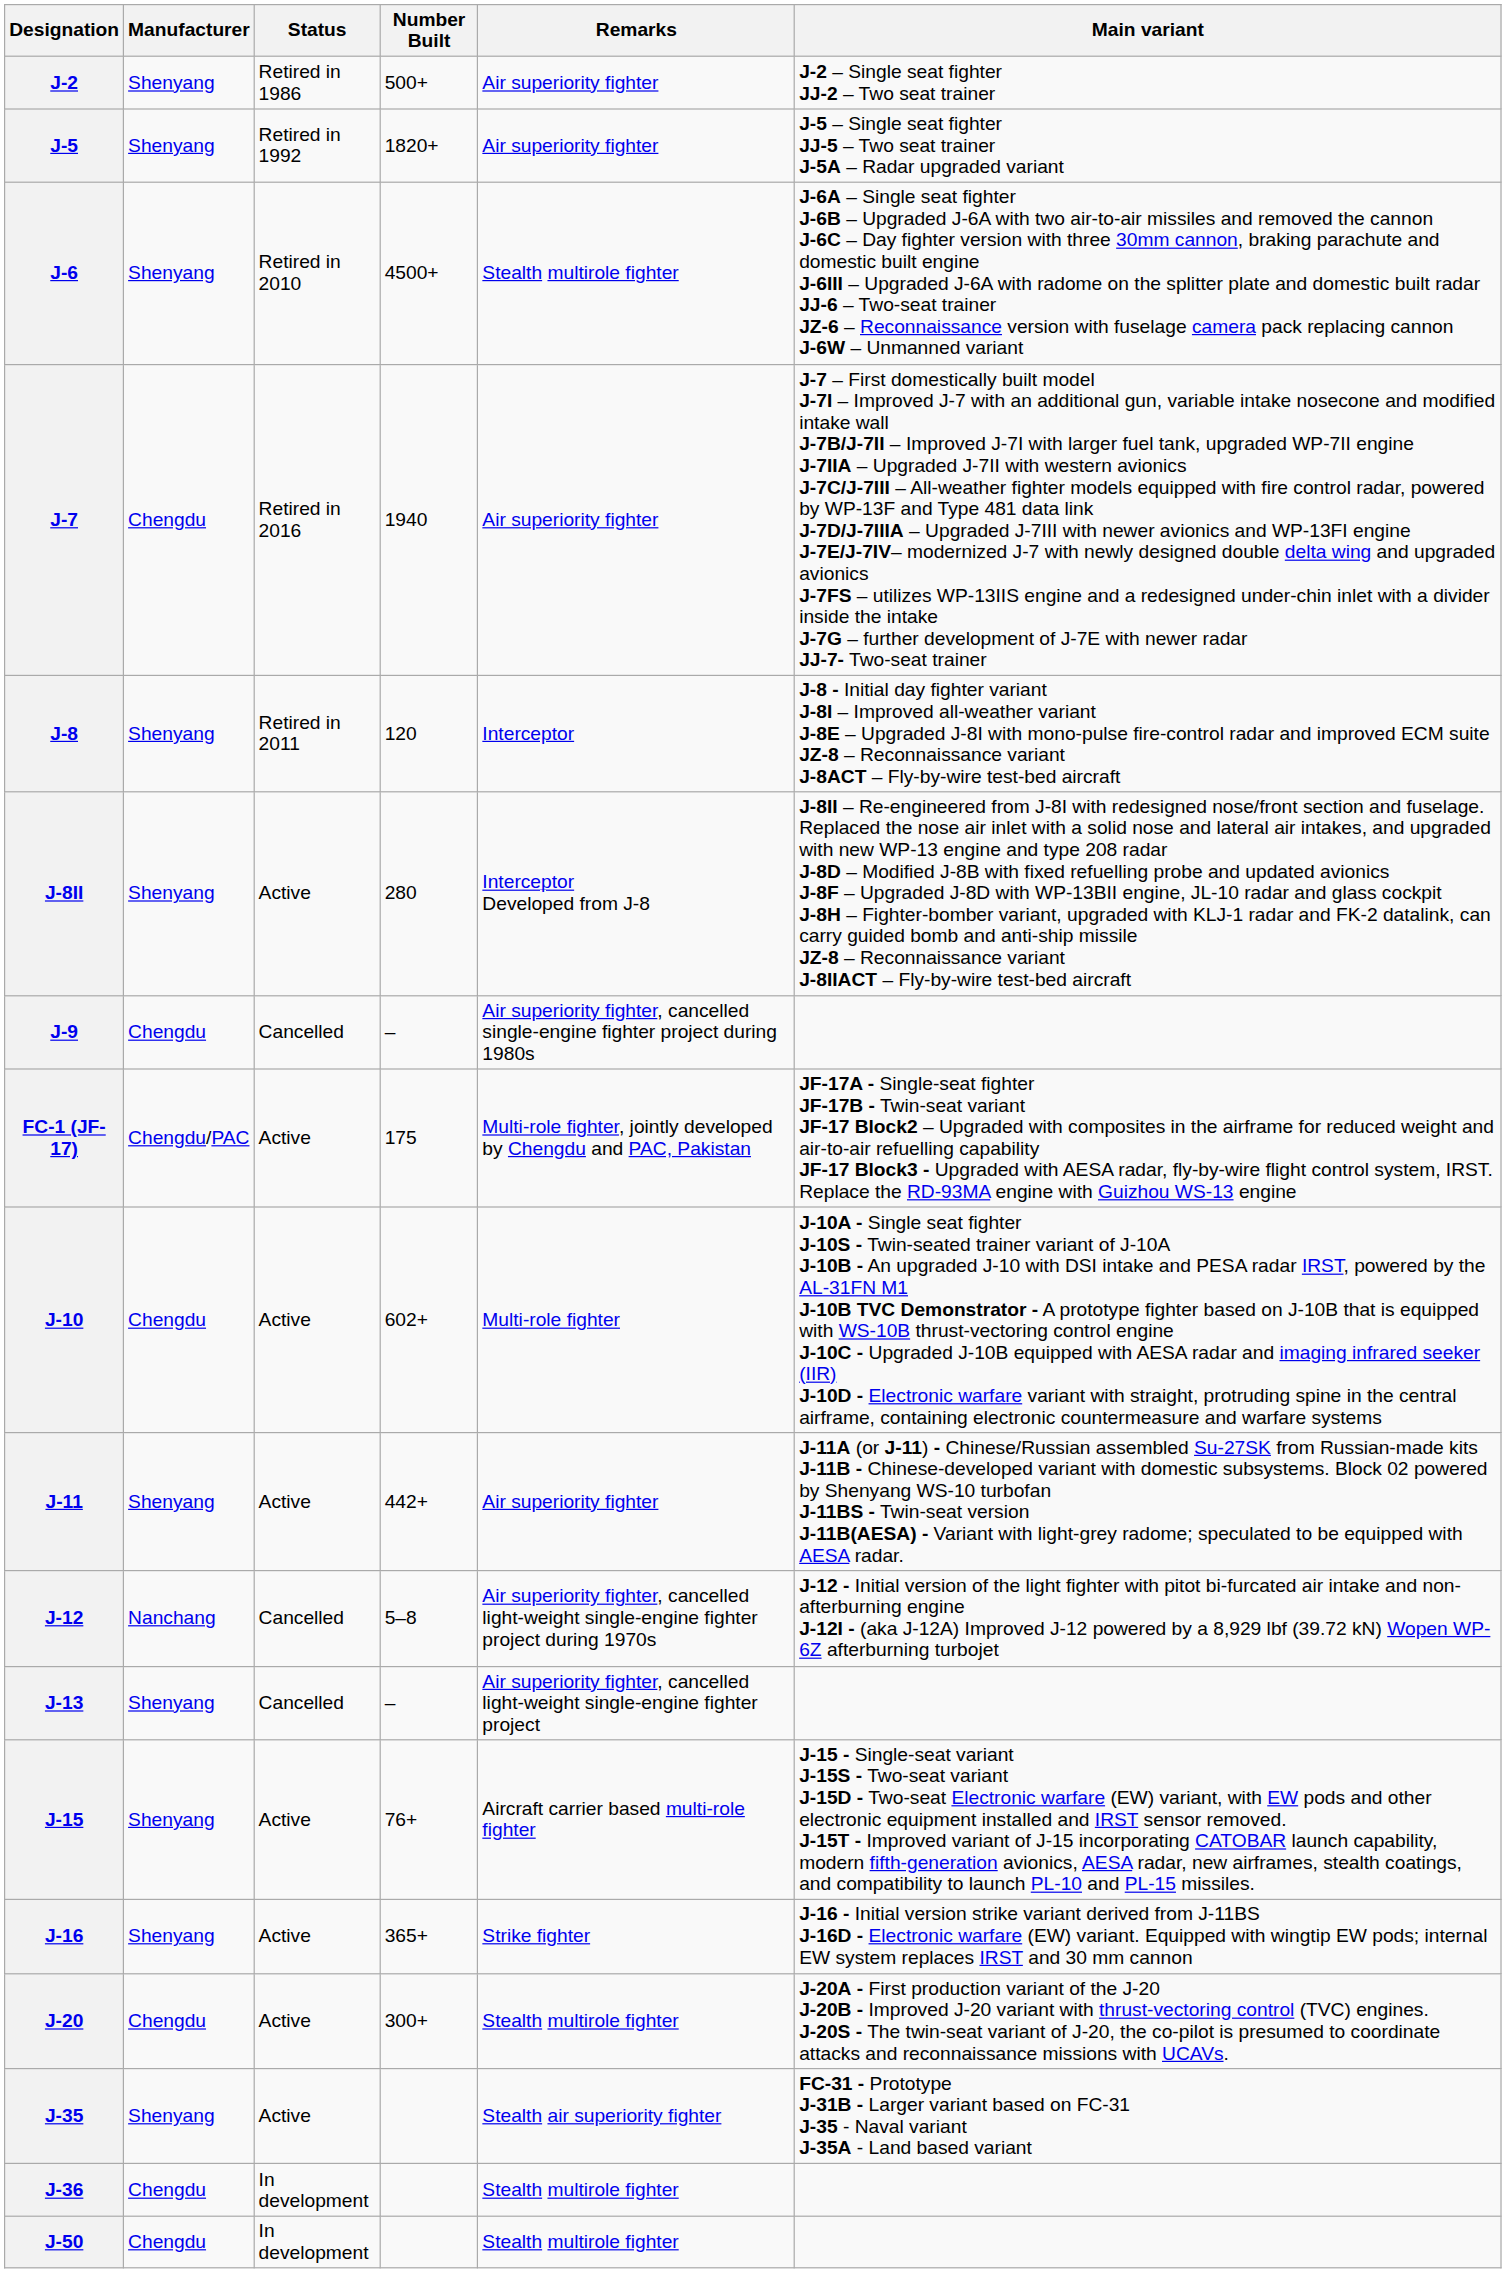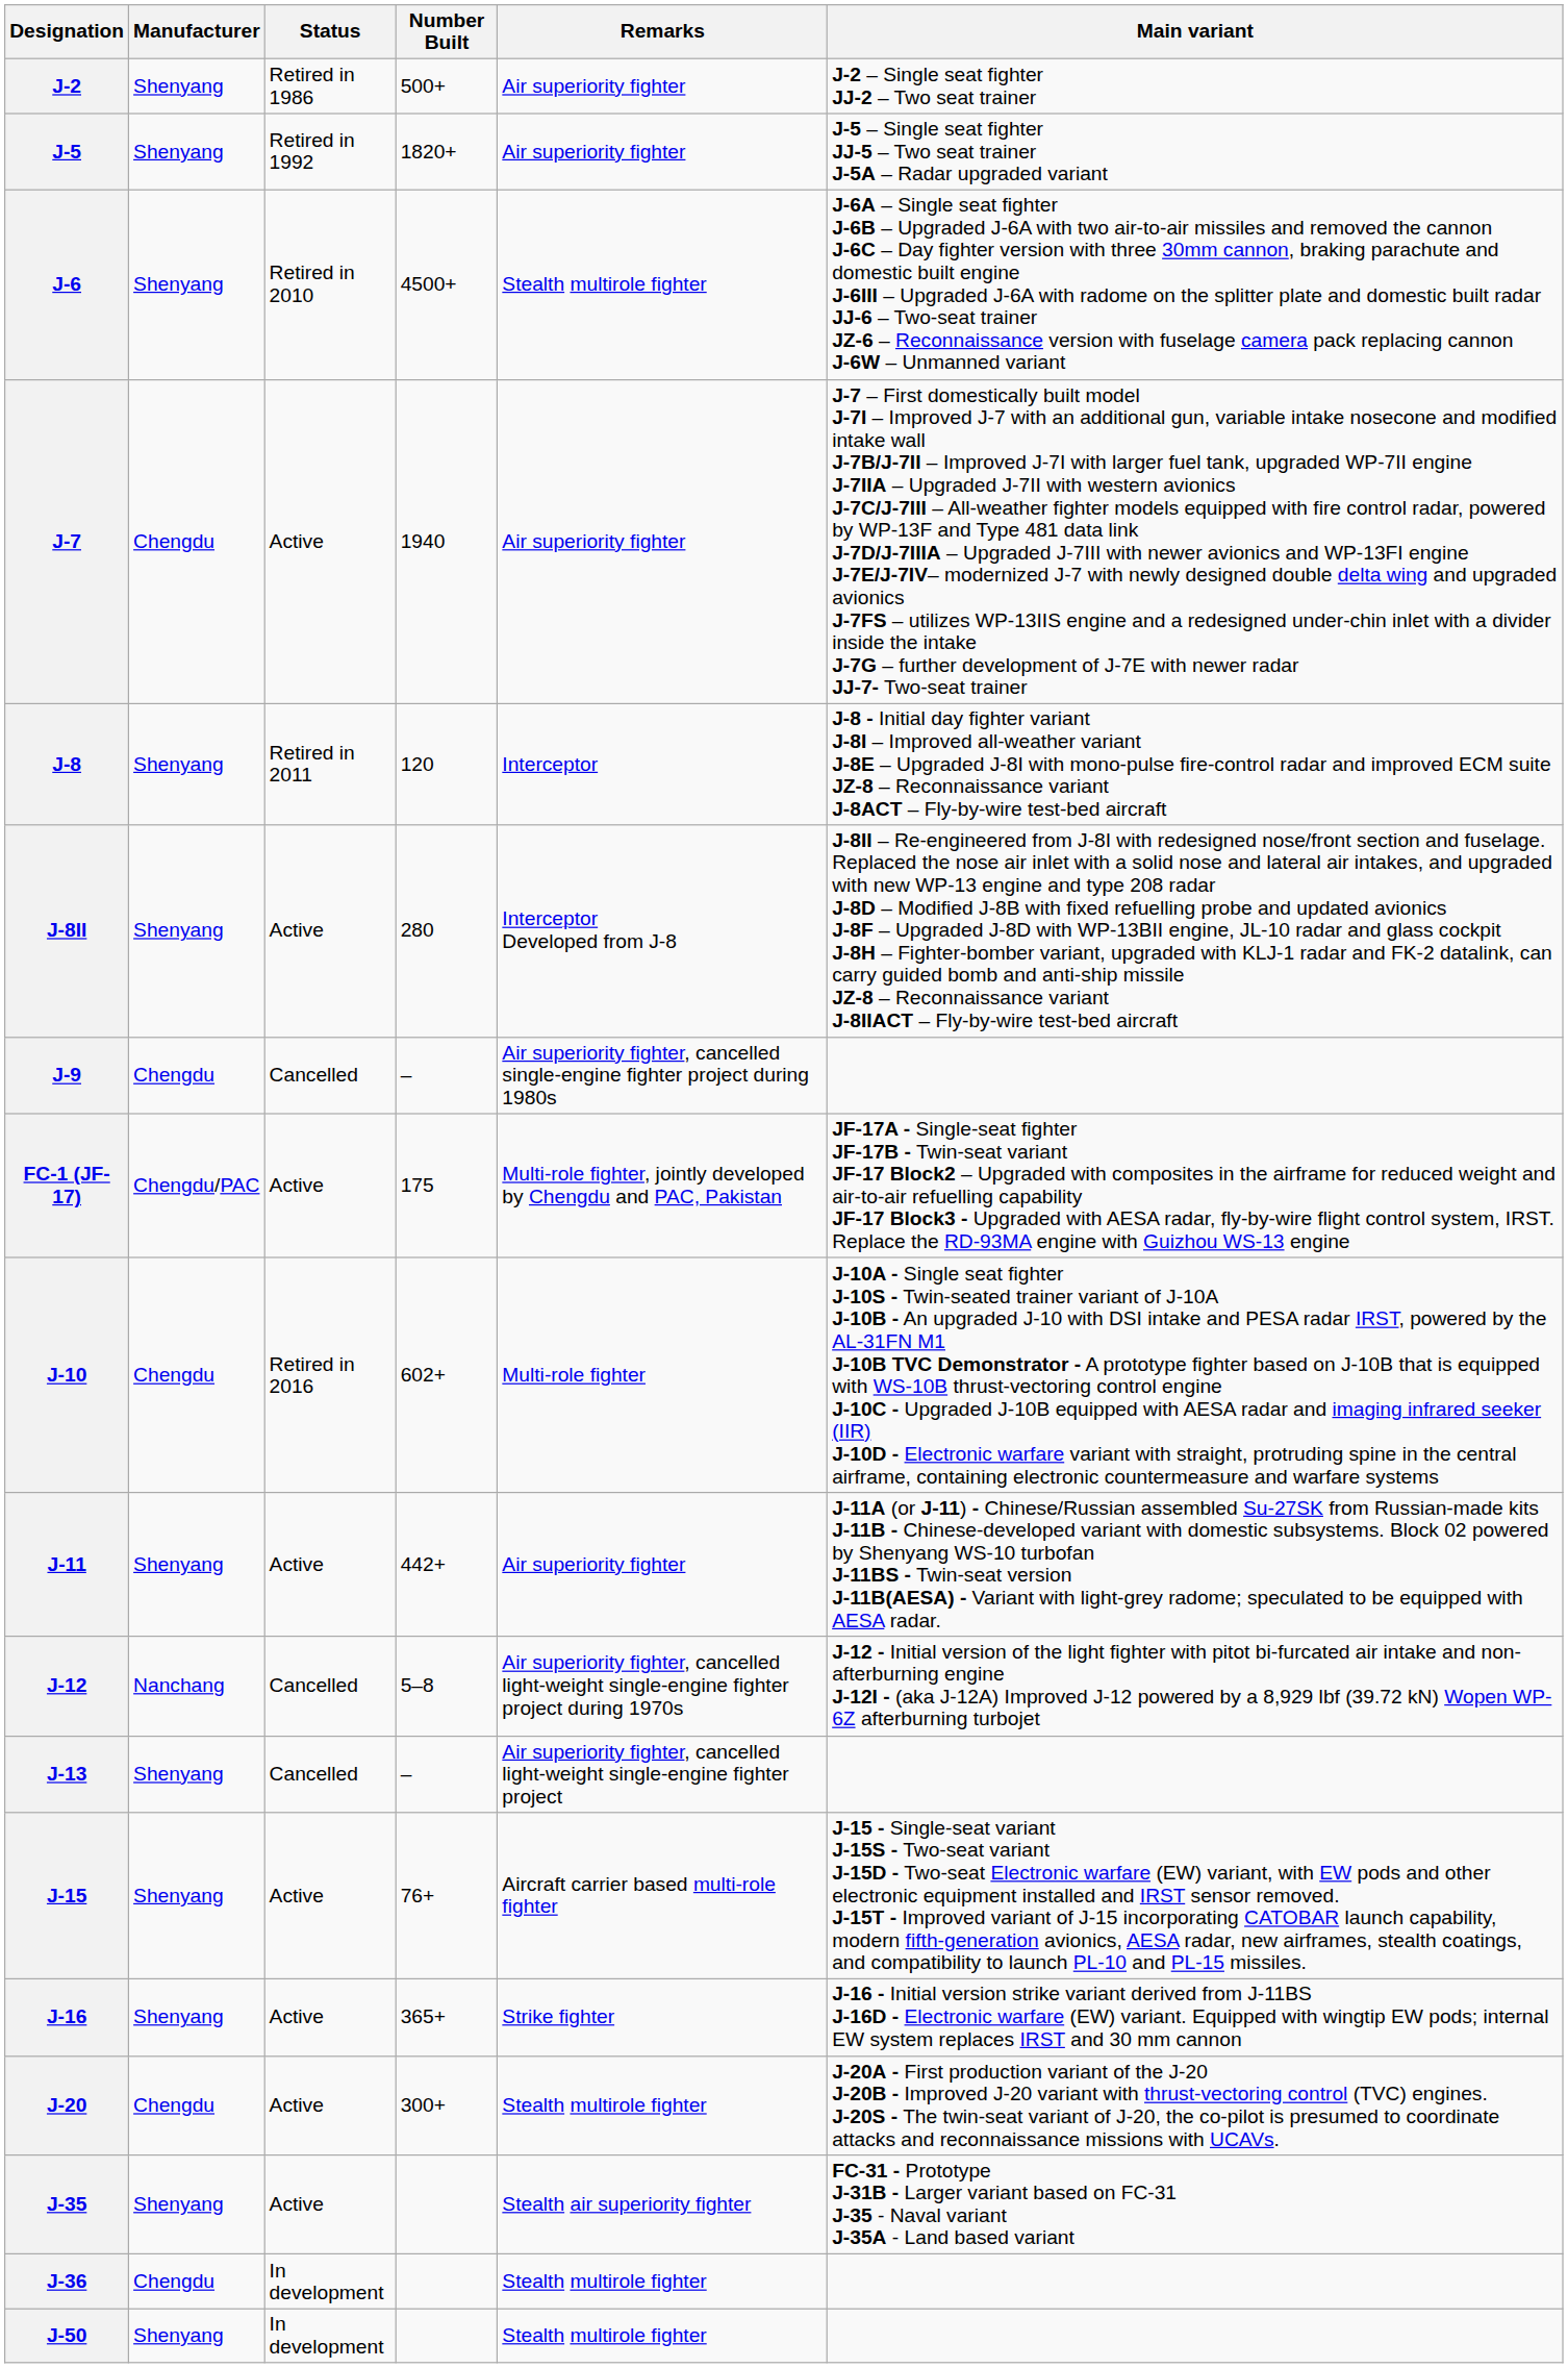J-7 | Status: Retired in 2016 -> Active
J-10 | Status: Active -> Retired in 2016
J-50 | Manufacturer: Chengdu -> Shenyang
